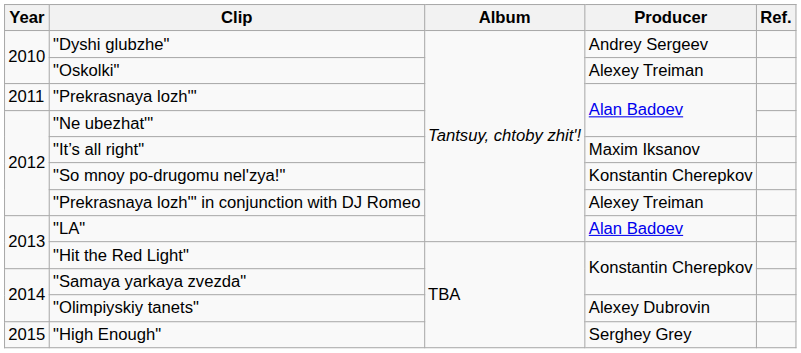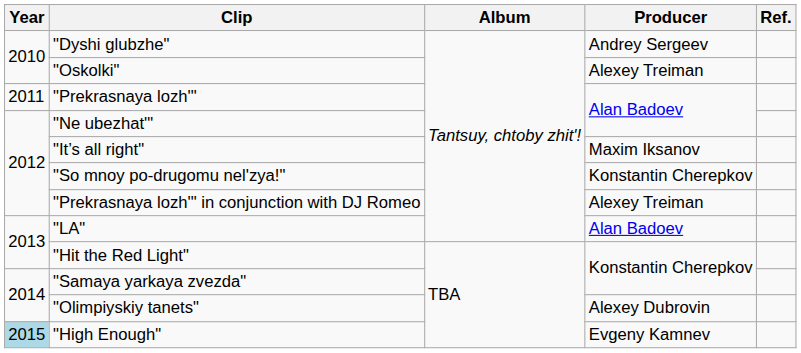"High Enough" | Year: no background -> lightblue background
"High Enough" | Producer: Serghey Grey -> Evgeny Kamnev
